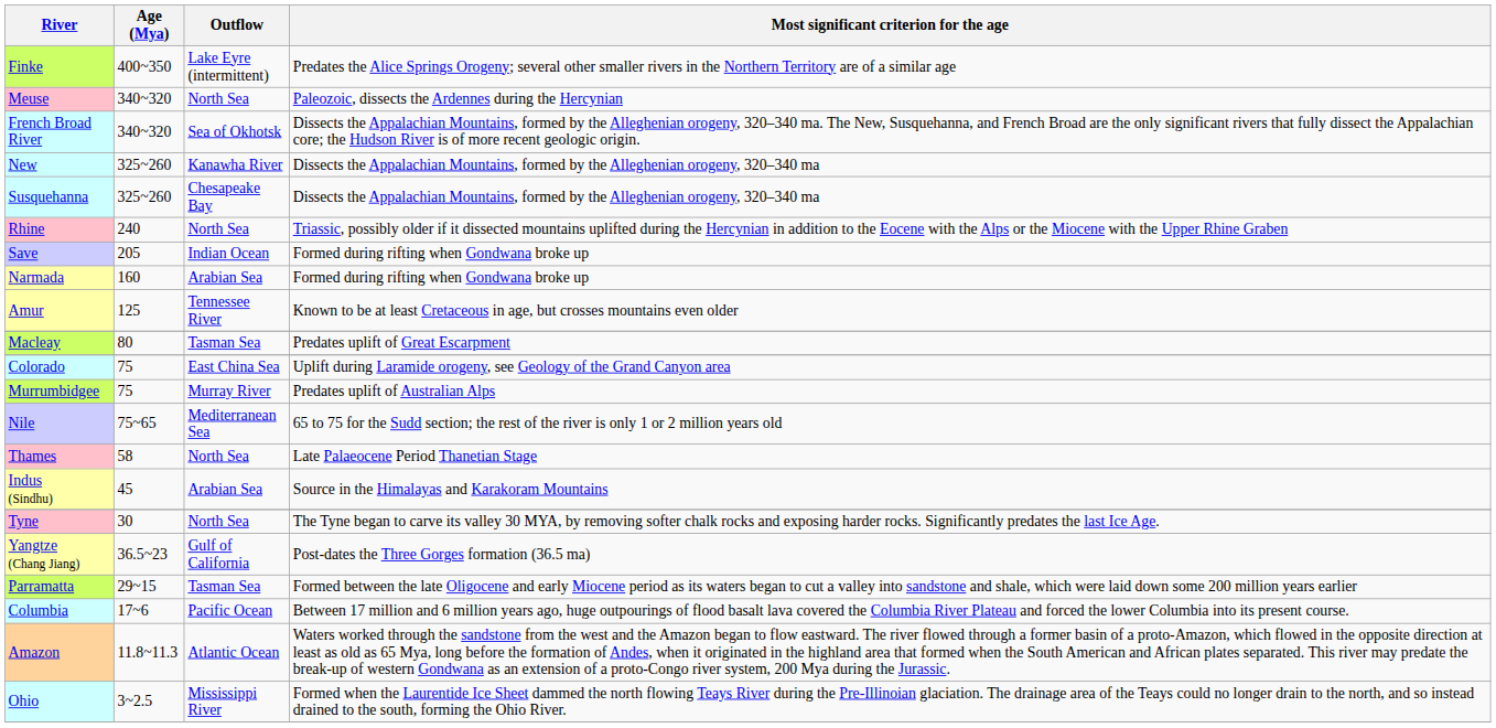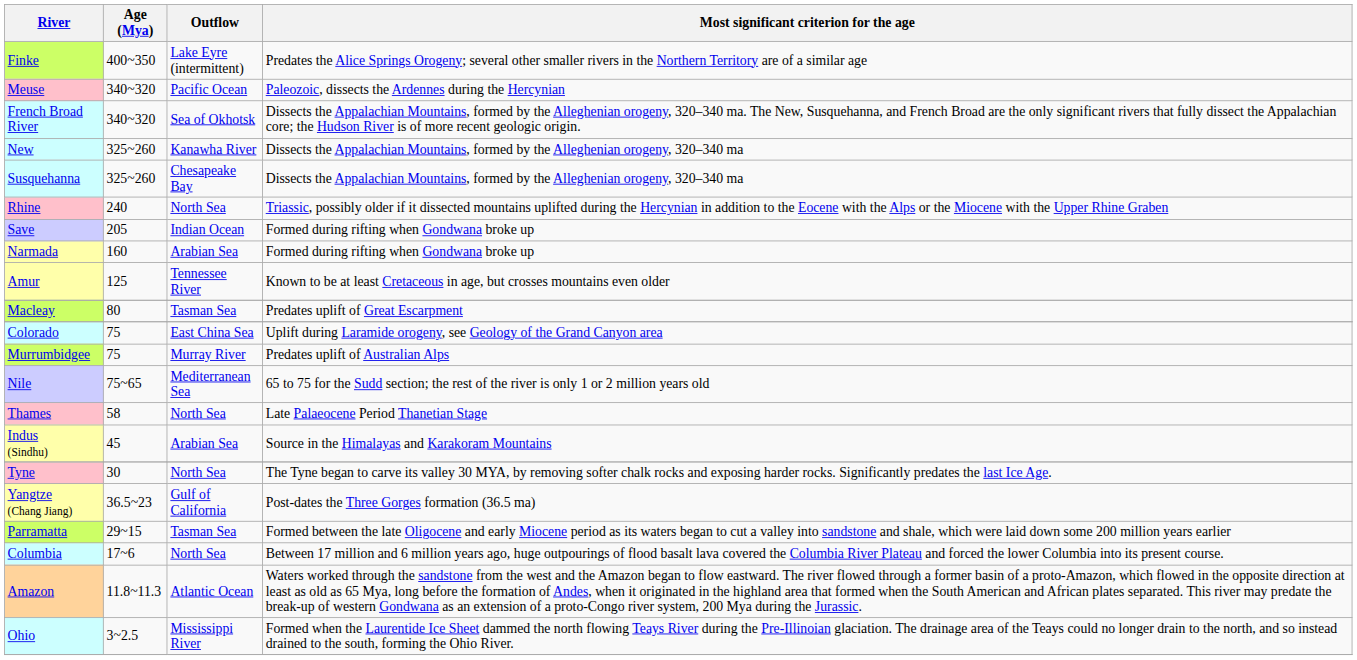Meuse | Outflow: North Sea -> Pacific Ocean
Columbia | Outflow: Pacific Ocean -> North Sea
